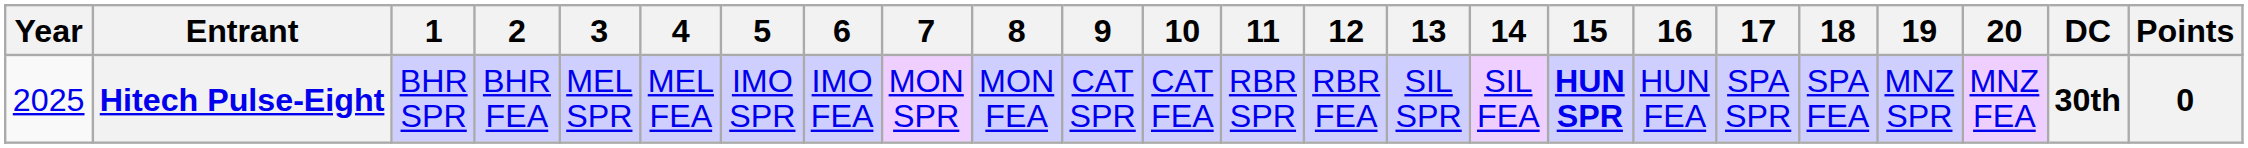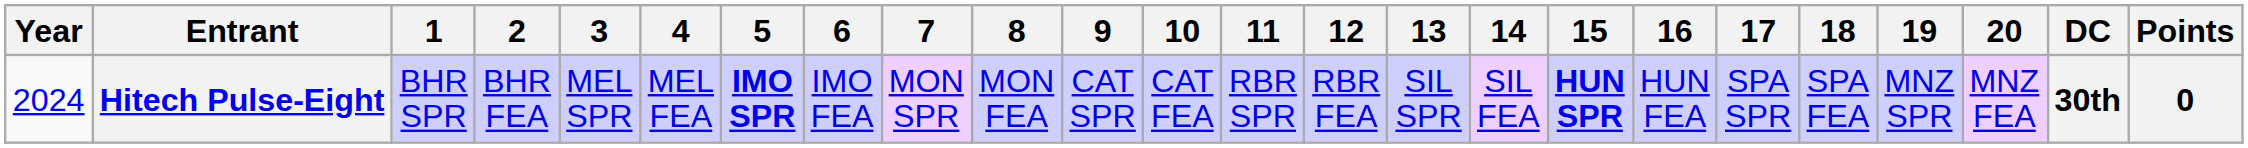Hitech Pulse-Eight | Year: 2025 -> 2024
Hitech Pulse-Eight | 5: normal -> bold
